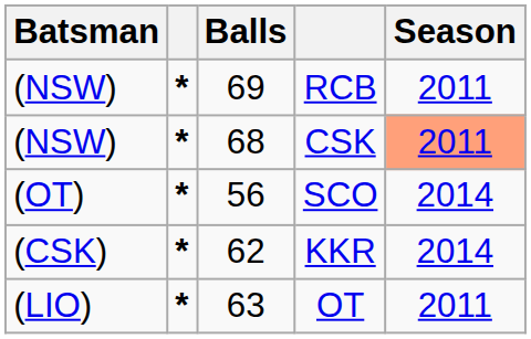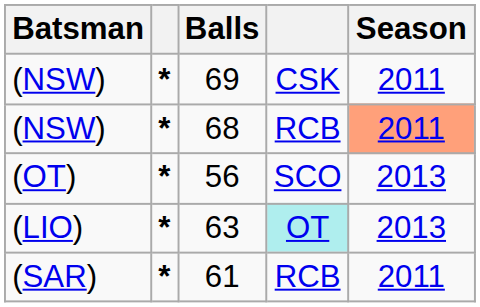69 | column 4: RCB -> CSK
68 | column 4: CSK -> RCB
56 | Season: 2014 -> 2013
- row: (CSK) | * | 62 | KKR | 2014
63 | column 4: no background -> paleturquoise background
63 | Season: 2011 -> 2013
+ row: (SAR) | * | 61 | RCB | 2011
